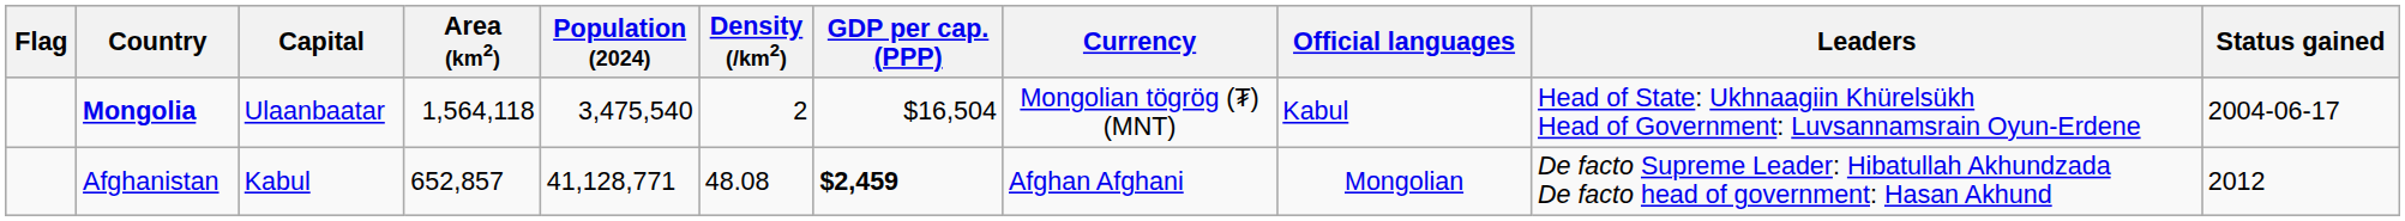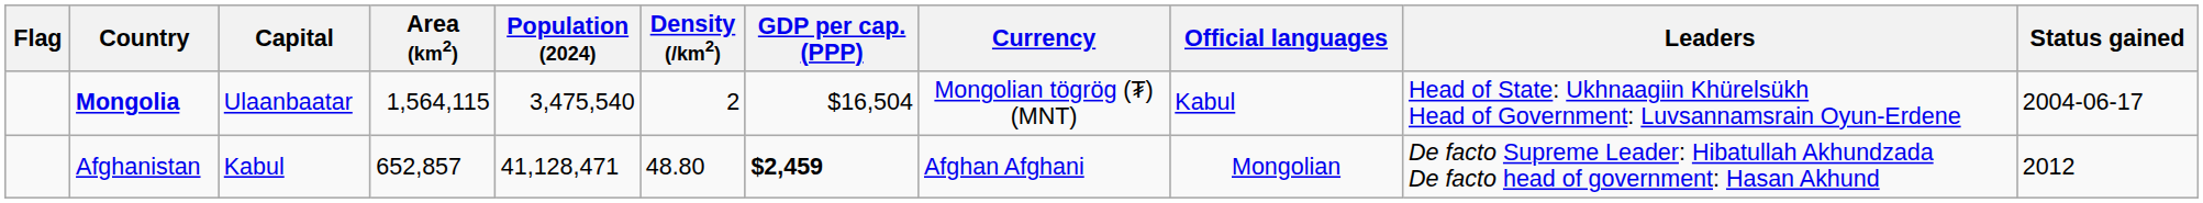Mongolia | Area (km2): 1,564,118 -> 1,564,115
Afghanistan | Population (2024): 41,128,771 -> 41,128,471
Afghanistan | Density (/km2): 48.08 -> 48.80
